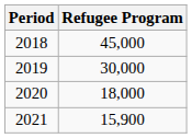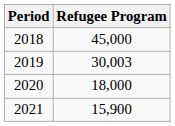2019 | Refugee Program: 30,000 -> 30,003
